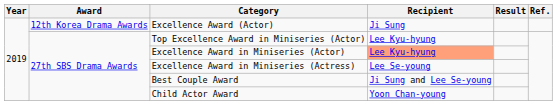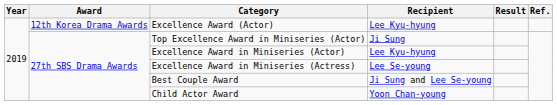Excellence Award (Actor) | Recipient: Ji Sung -> Lee Kyu-hyung
Top Excellence Award in Miniseries (Actor) | Recipient: Lee Kyu-hyung -> Ji Sung
Excellence Award in Miniseries (Actor) | Recipient: lightsalmon background -> no background
